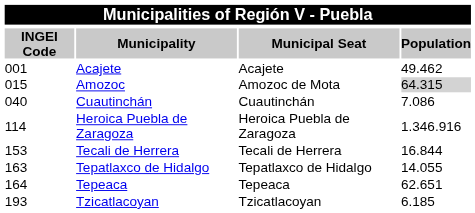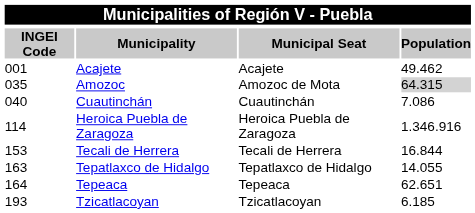Amozoc | column 1: 015 -> 035
